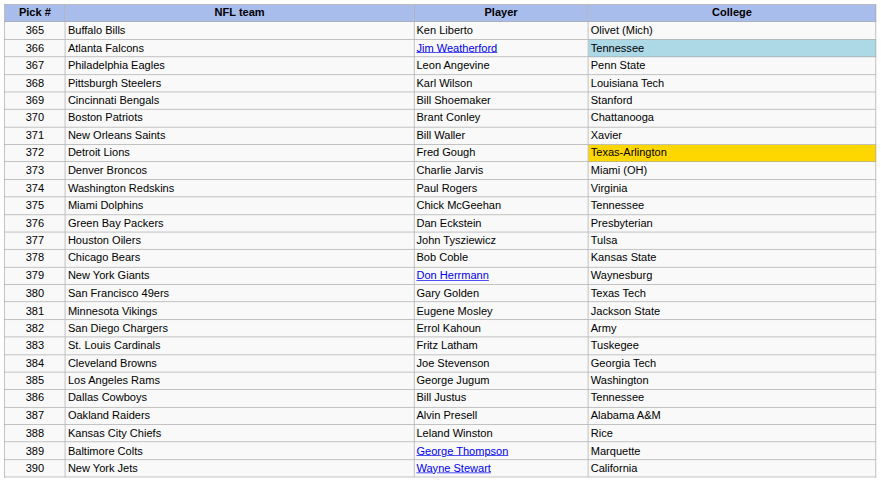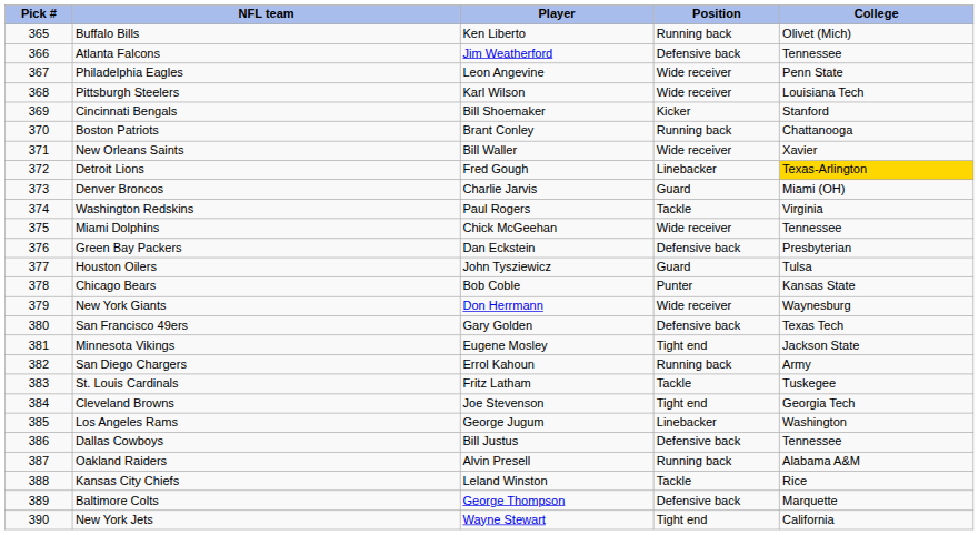+ column: Position | Running back | Defensive back | Wide receiver | Wide receiver | Kicker | Running back | Wide receiver | Linebacker | Guard | Tackle | Wide receiver | Defensive back | Guard | Punter | Wide receiver | Defensive back | Tight end | Running back | Tackle | Tight end | Linebacker | Defensive back | Running back | Tackle | Defensive back | Tight end
Atlanta Falcons | College: lightblue background -> no background
